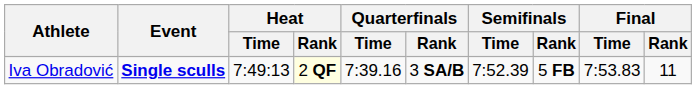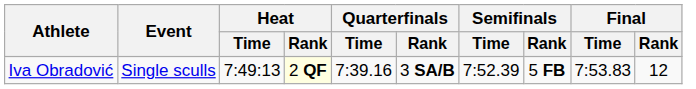Iva Obradović | Event: bold -> normal
Iva Obradović | Final / Rank: 11 -> 12
